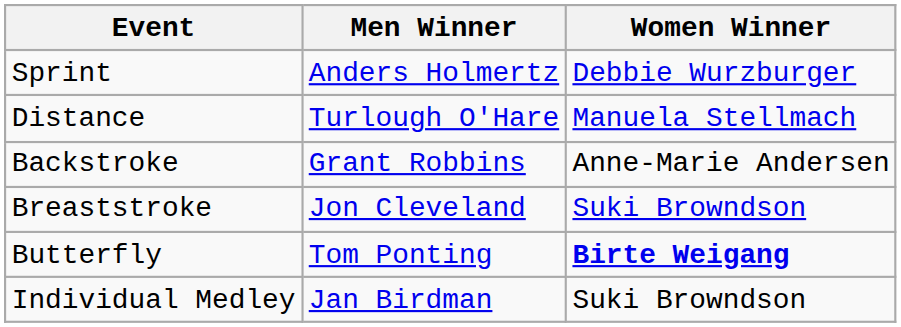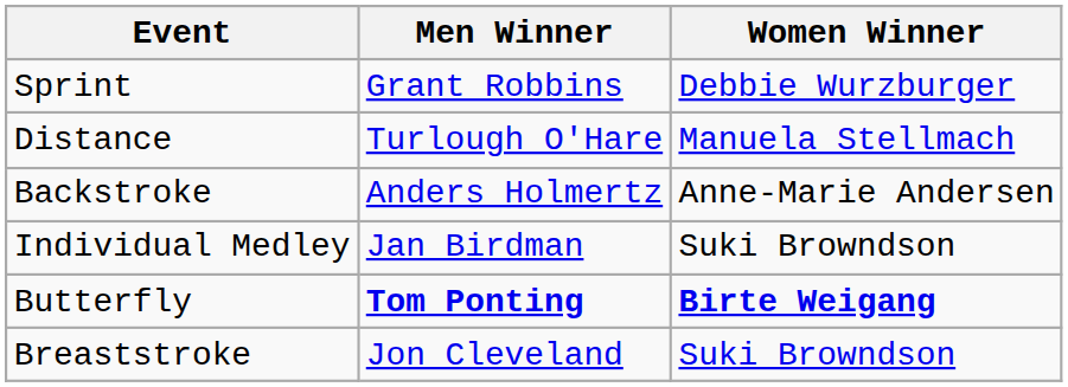Sprint | Men Winner: Anders Holmertz -> Grant Robbins
Backstroke | Men Winner: Grant Robbins -> Anders Holmertz
rows swapped: Breaststroke <-> Individual Medley
Butterfly | Men Winner: normal -> bold
